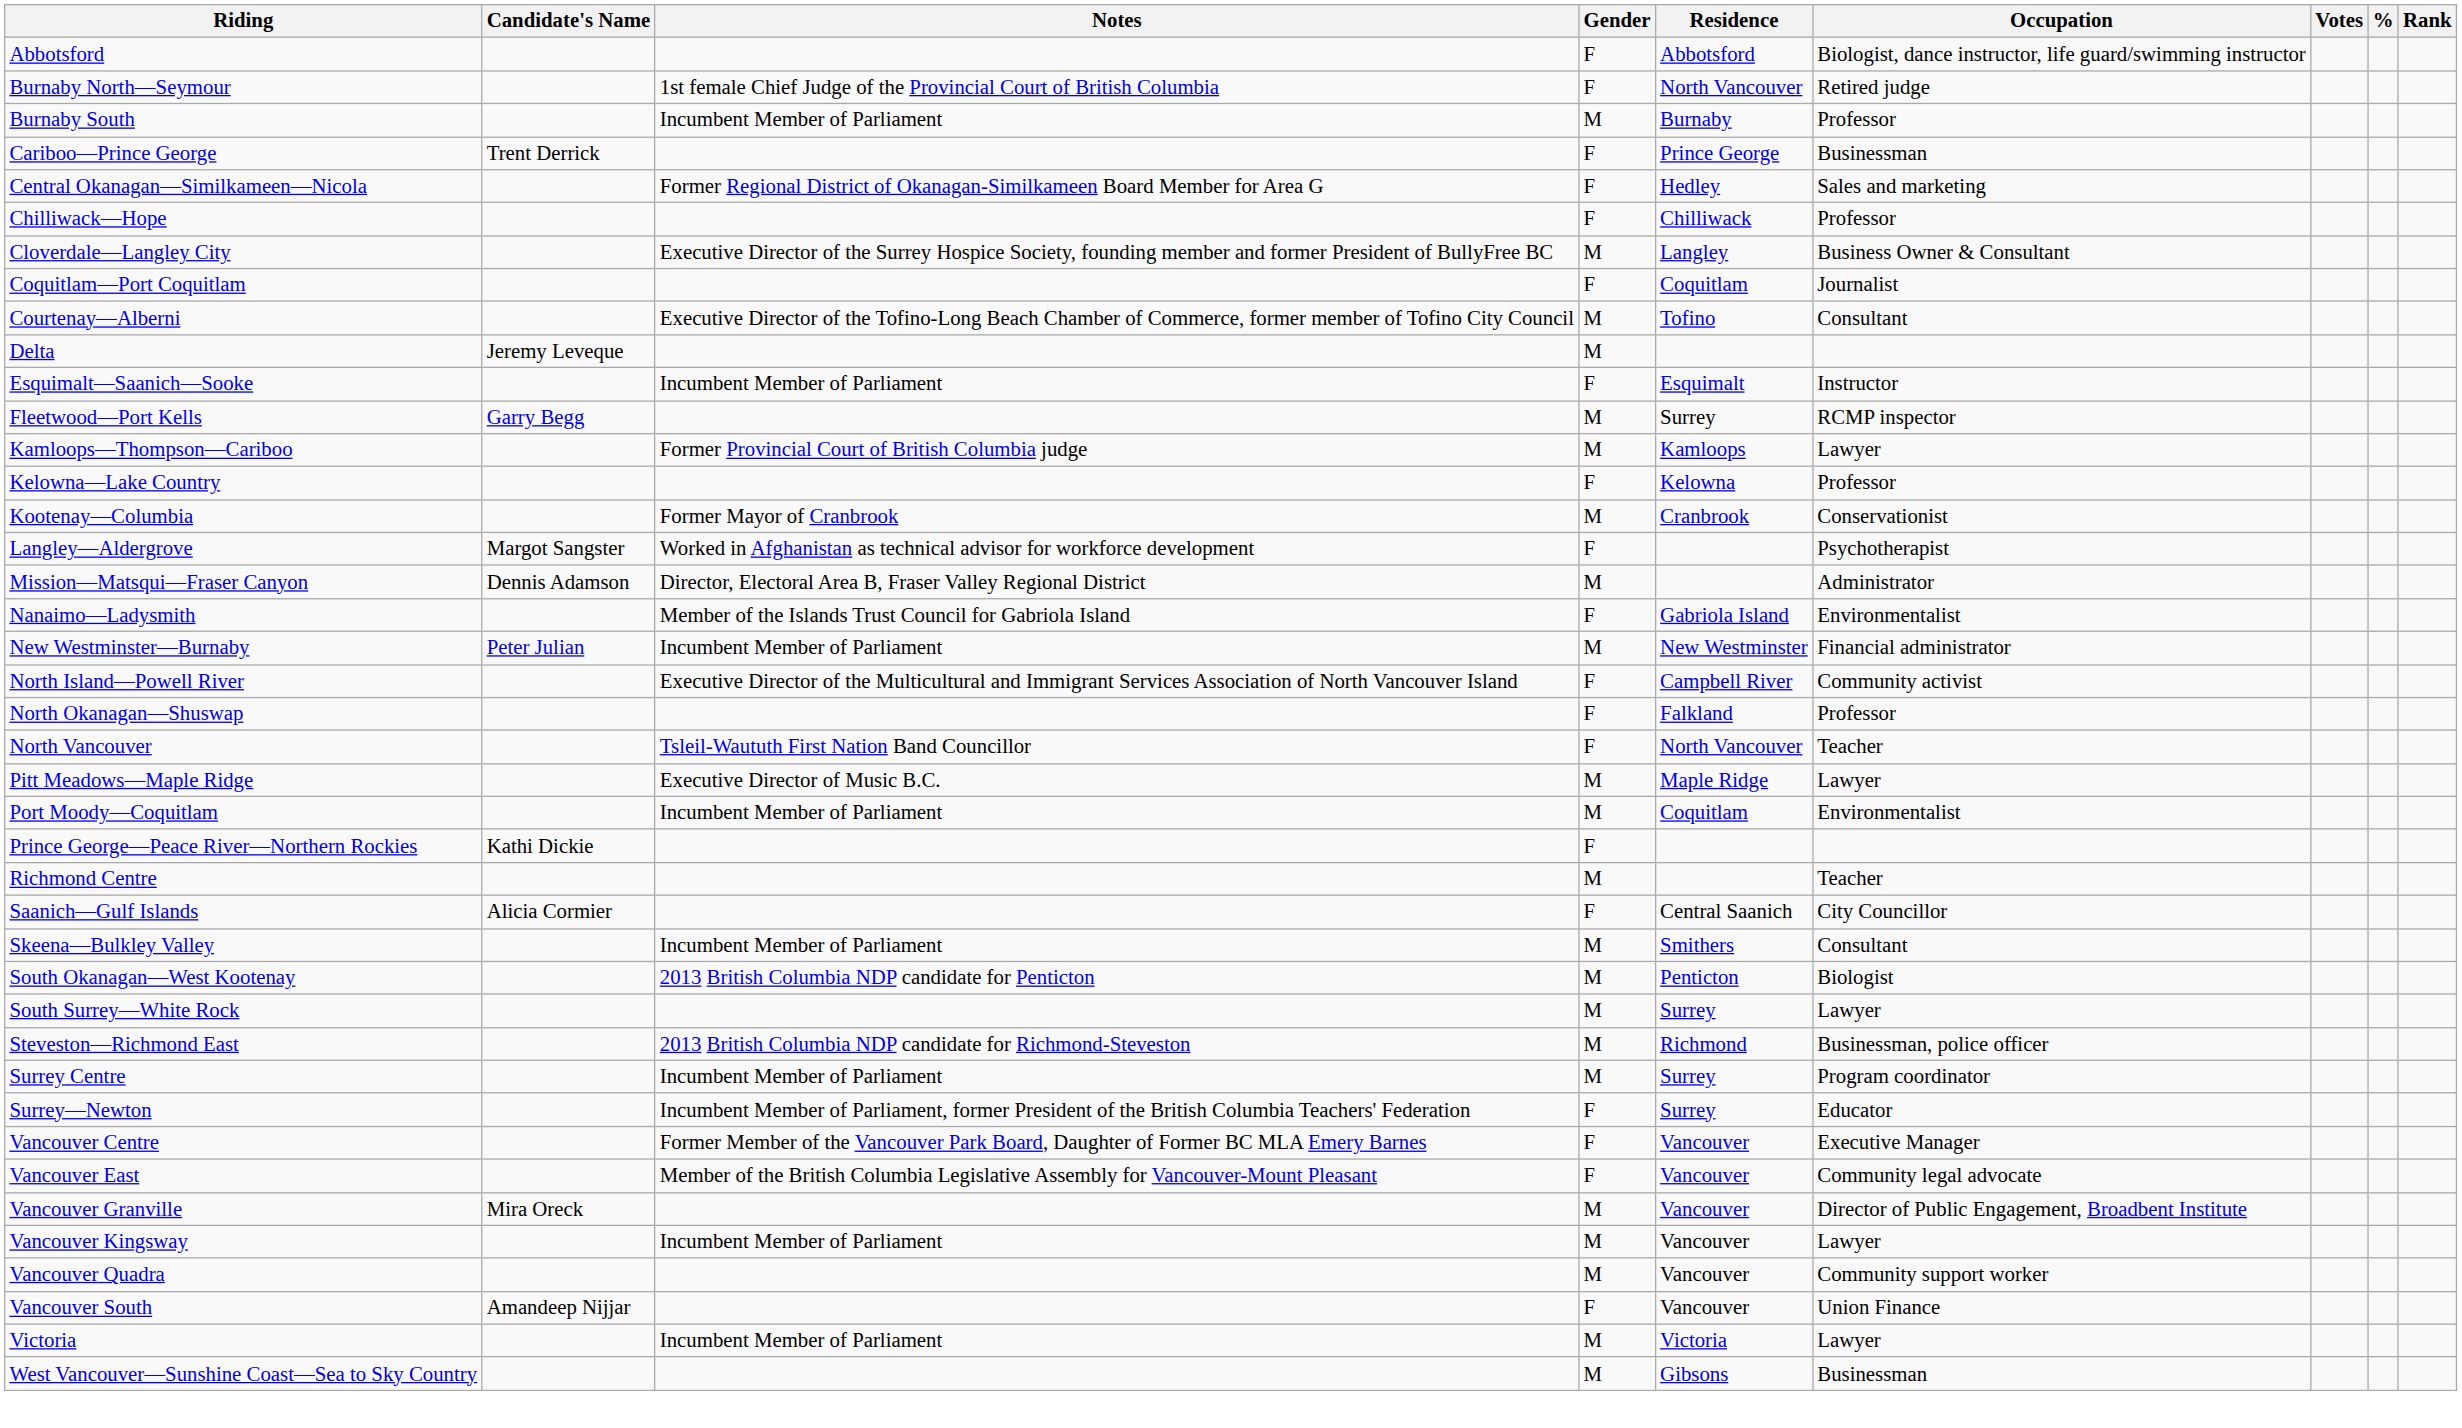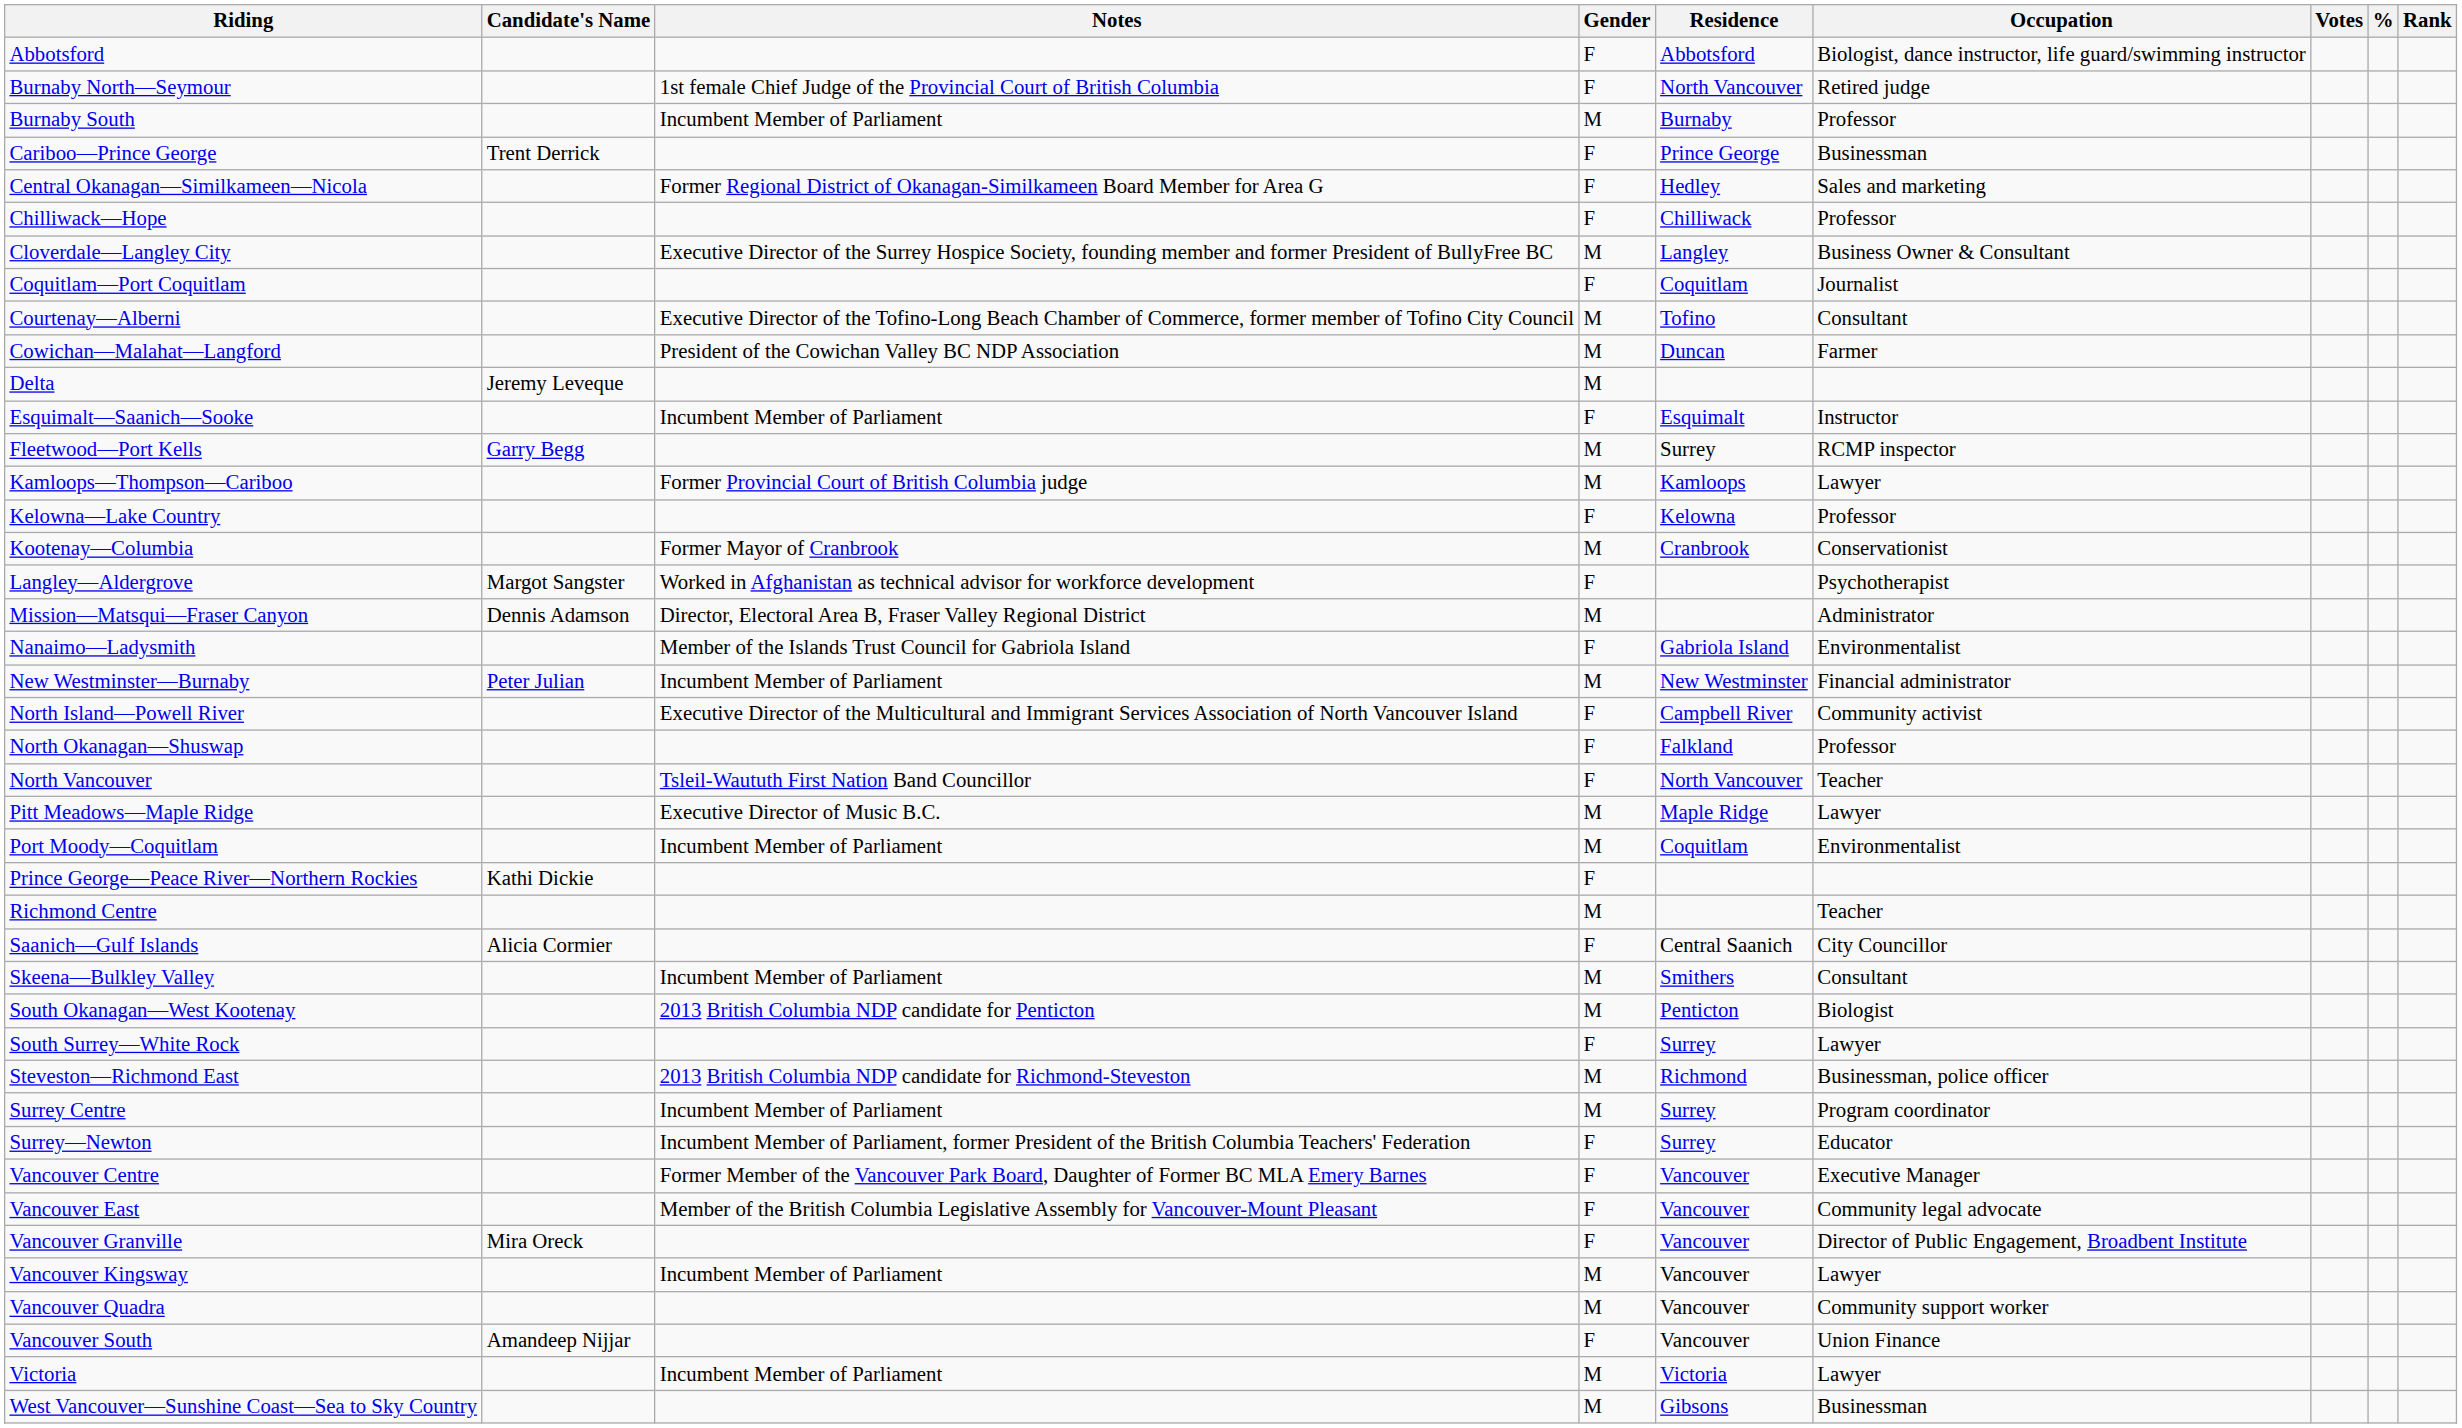+ row: Cowichan—Malahat—Langford | President of the Cowichan Valley BC NDP Association | M | Duncan | Farmer
South Surrey—White Rock | Gender: M -> F
Vancouver Granville | Gender: M -> F
